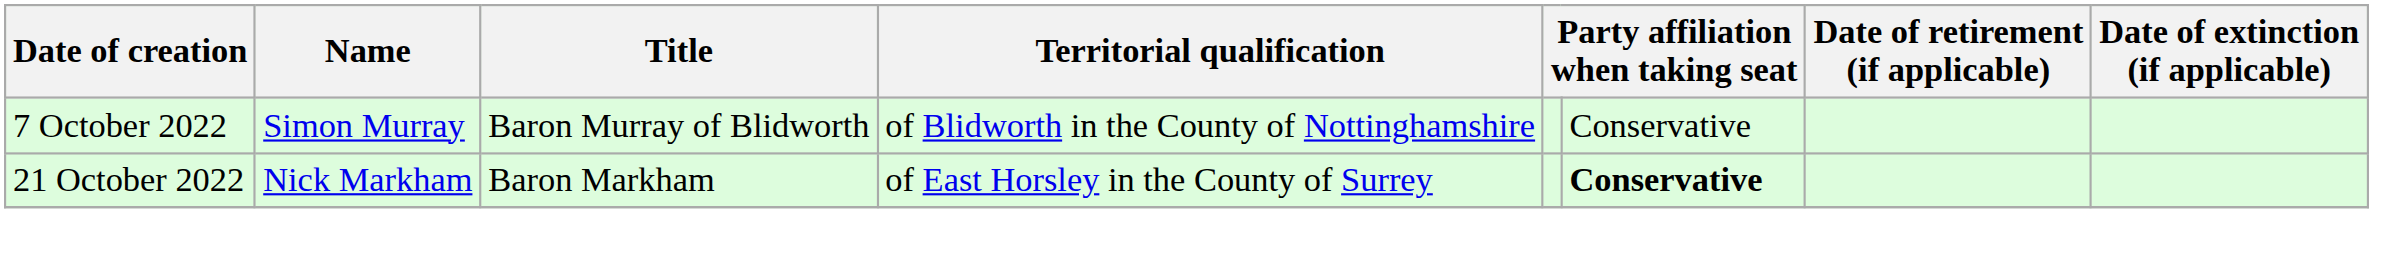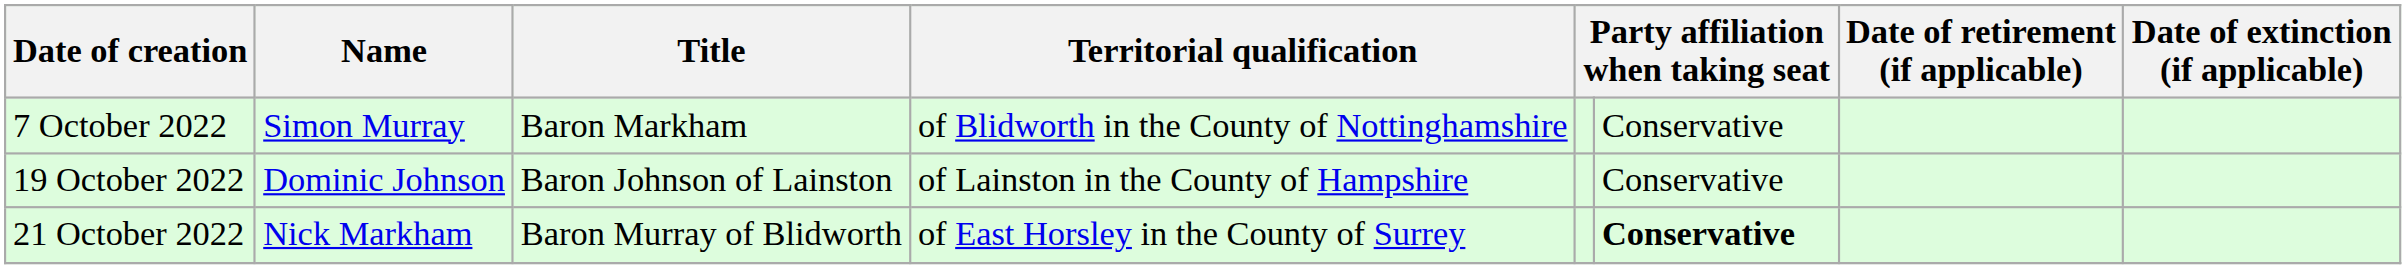7 October 2022 | Title: Baron Murray of Blidworth -> Baron Markham
+ row: 19 October 2022 | Dominic Johnson | Baron Johnson of Lainston | of Lainston in the County of Hampshire | Conservative
21 October 2022 | Title: Baron Markham -> Baron Murray of Blidworth
